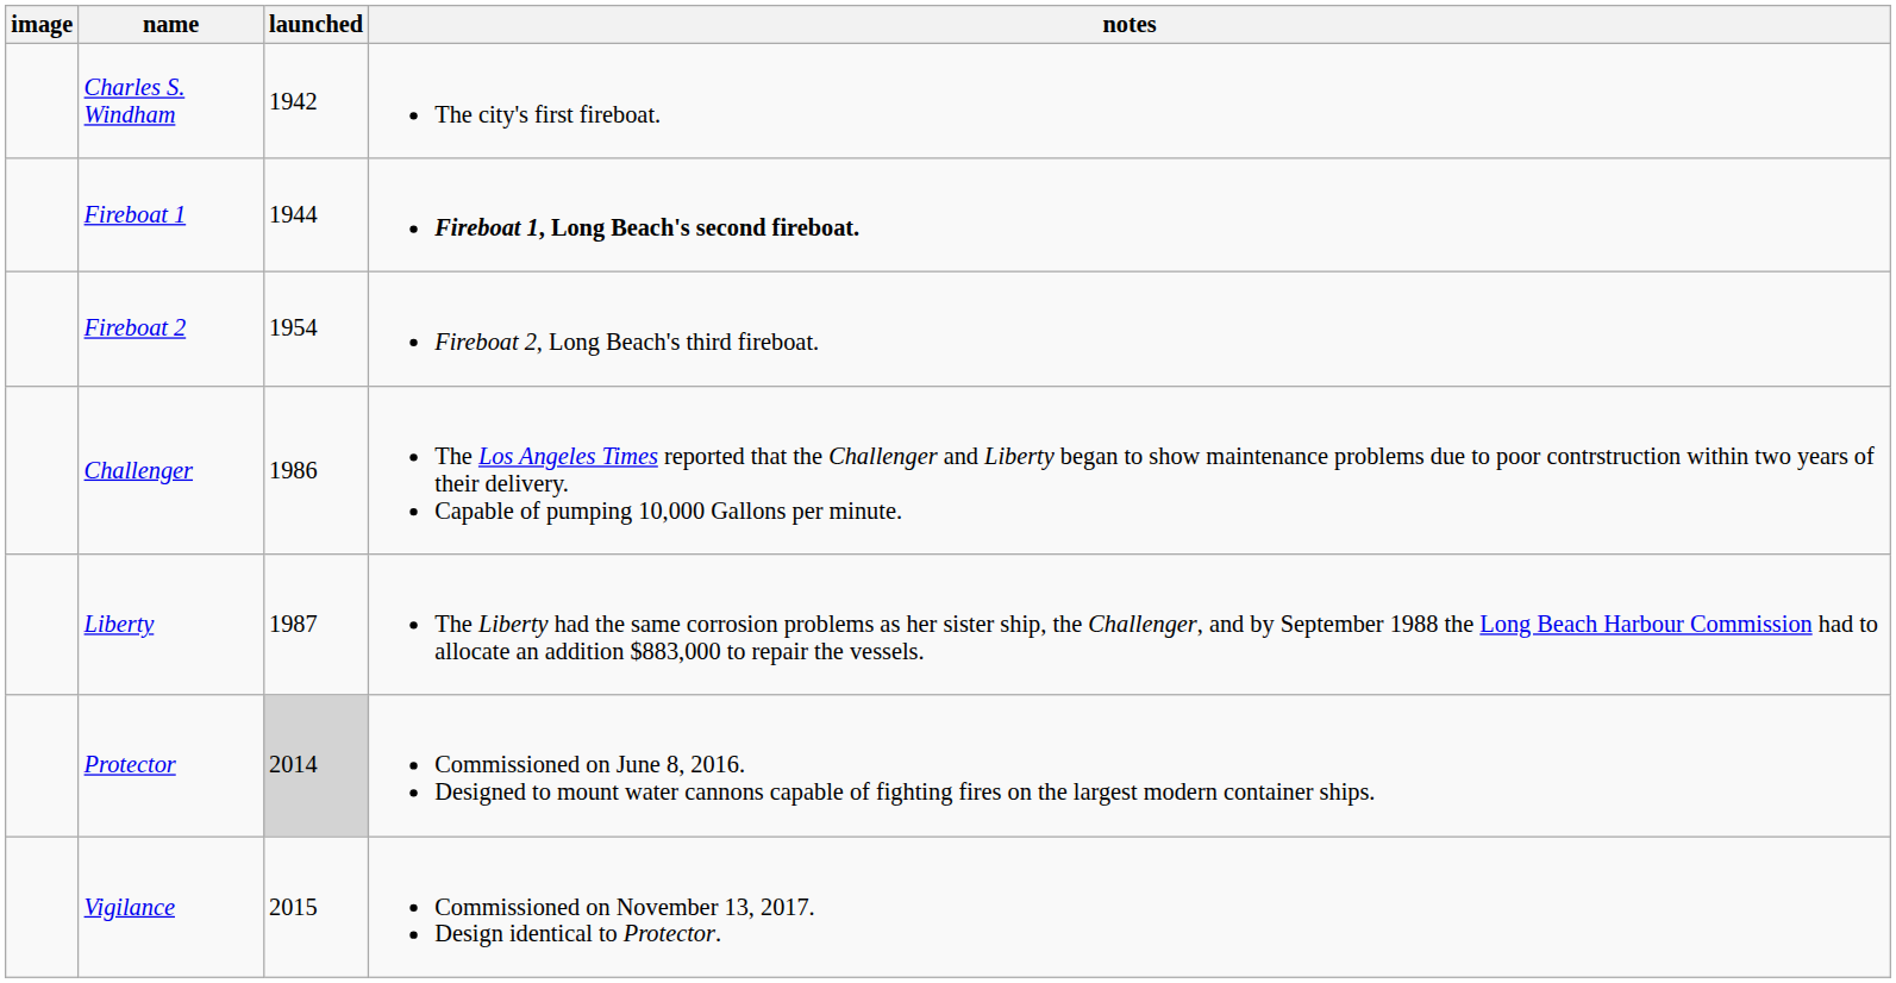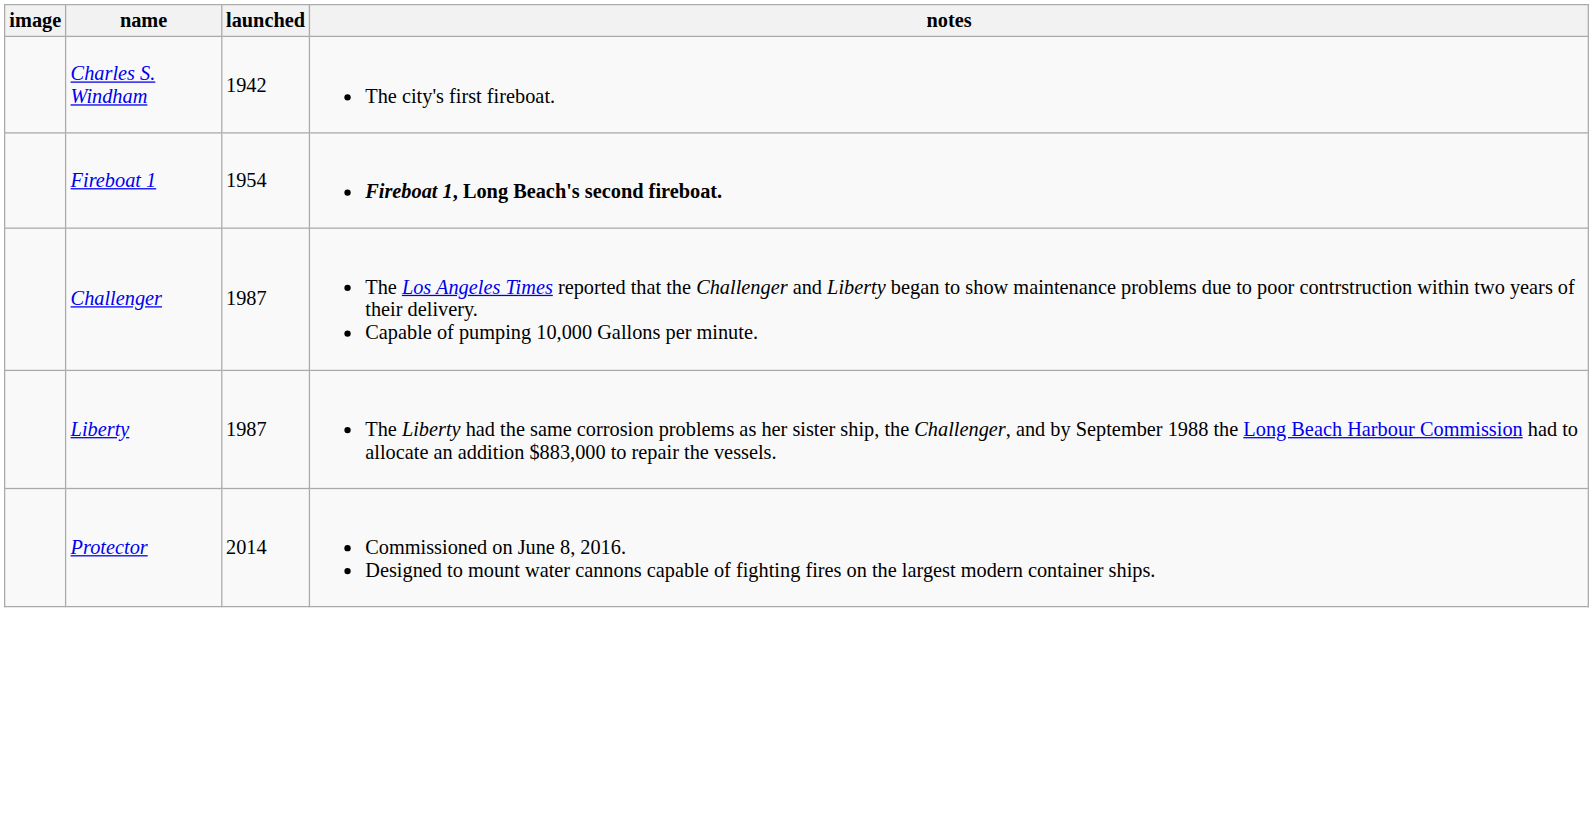Fireboat 1 | launched: 1944 -> 1954
- row: Fireboat 2 | 1954 | Fireboat 2, Long Beach's third fireboat.
Challenger | launched: 1986 -> 1987
Protector | launched: lightgrey background -> no background
- row: Vigilance | 2015 | Commissioned on November 13, 2017. Design identical to Protector.
